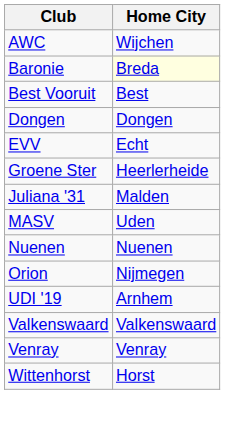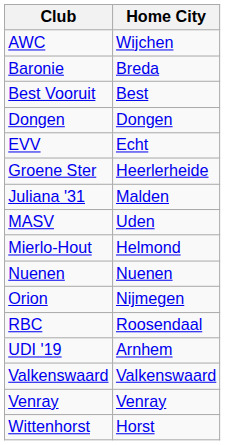Baronie | Home City: lightyellow background -> no background
+ row: Mierlo-Hout | Helmond
+ row: RBC | Roosendaal
